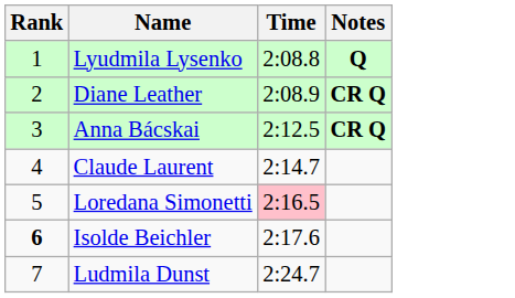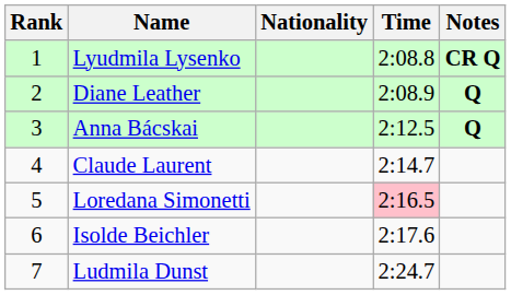+ column: Nationality
Lyudmila Lysenko | Notes: Q -> CR Q
Diane Leather | Notes: CR Q -> Q
Anna Bácskai | Notes: CR Q -> Q
Isolde Beichler | Rank: bold -> normal
